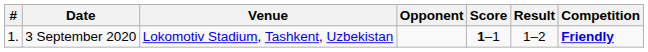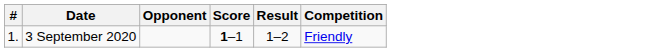- column: Venue | Lokomotiv Stadium, Tashkent, Uzbekistan
3 September 2020 | Competition: bold -> normal
